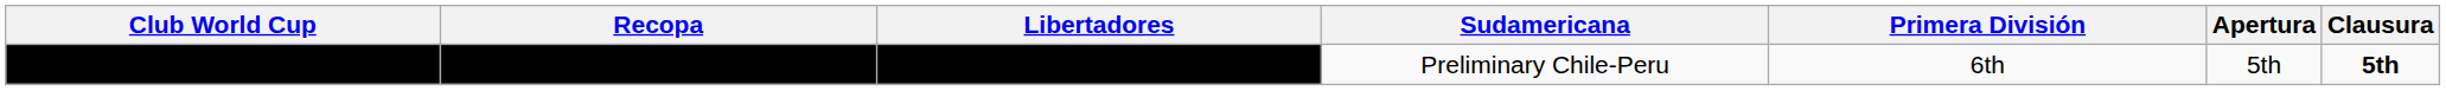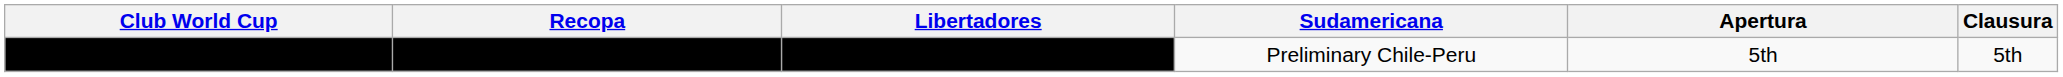- column: Primera División | 6th
Preliminary Chile-Peru | Clausura: bold -> normal
